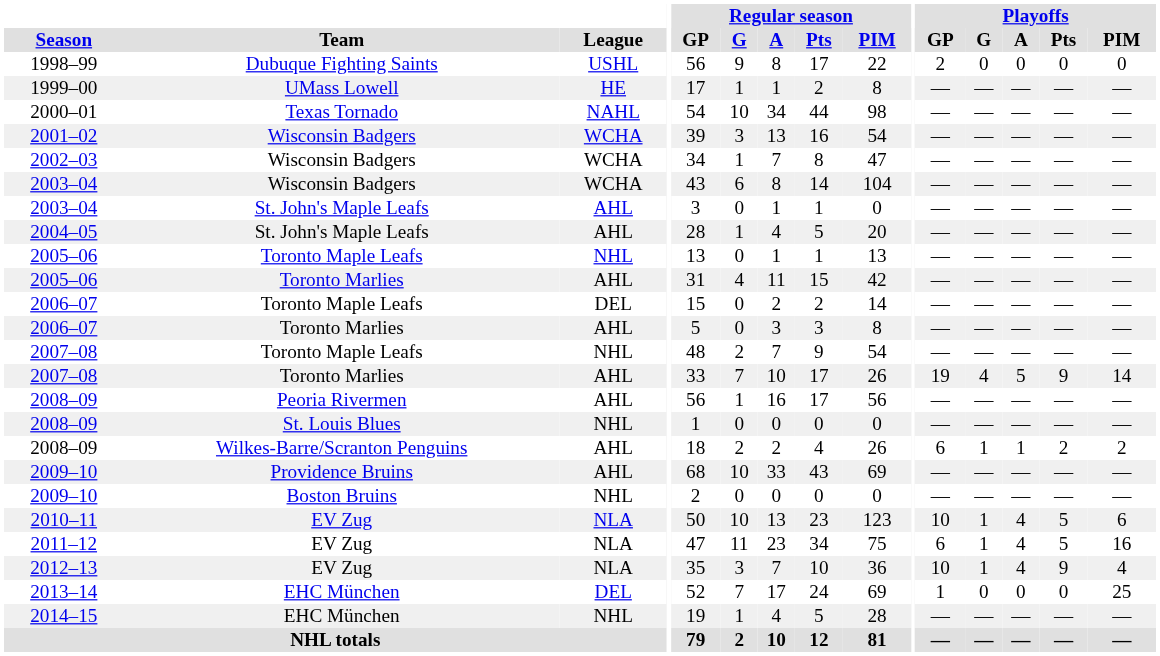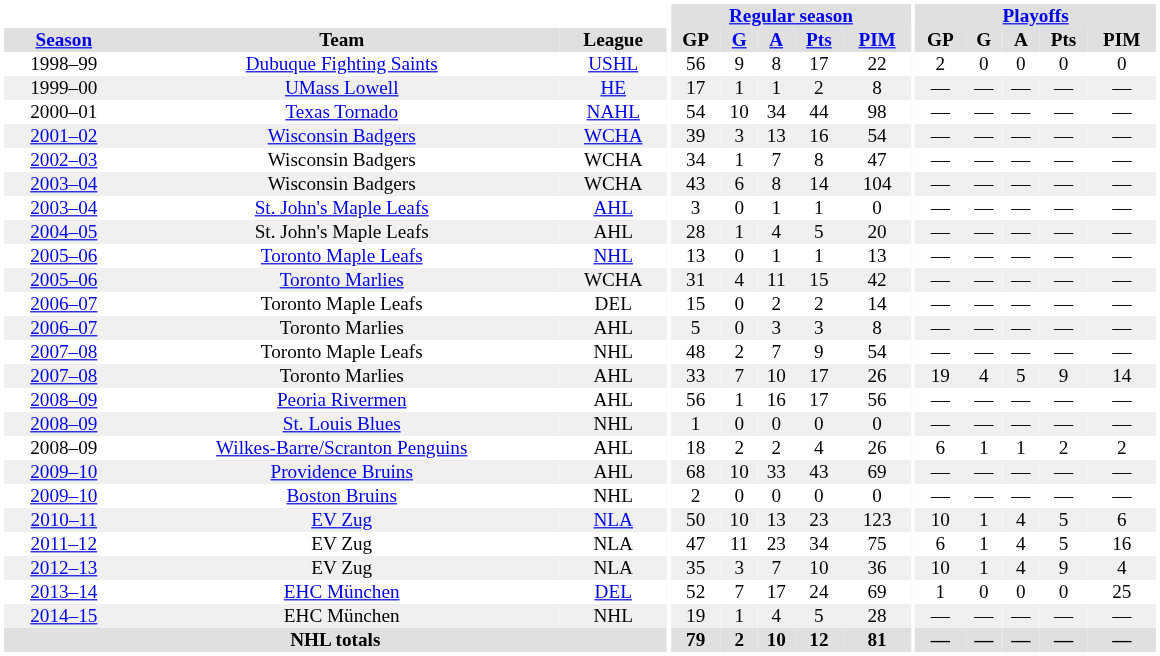2005–06 / Toronto Marlies | League: AHL -> WCHA
